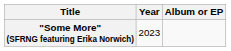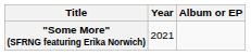"Some More" (SFRNG featuring Erika Norwich) | Year: 2023 -> 2021
